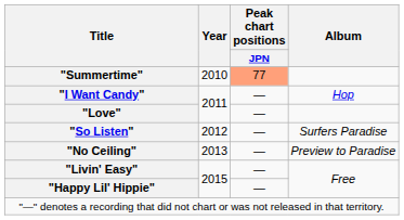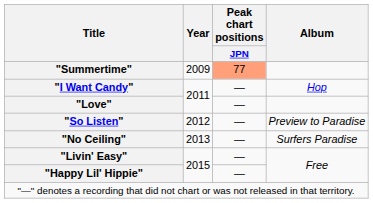"Summertime" | Year: 2010 -> 2009
"So Listen" | Album: Surfers Paradise -> Preview to Paradise
"No Ceiling" | Album: Preview to Paradise -> Surfers Paradise
